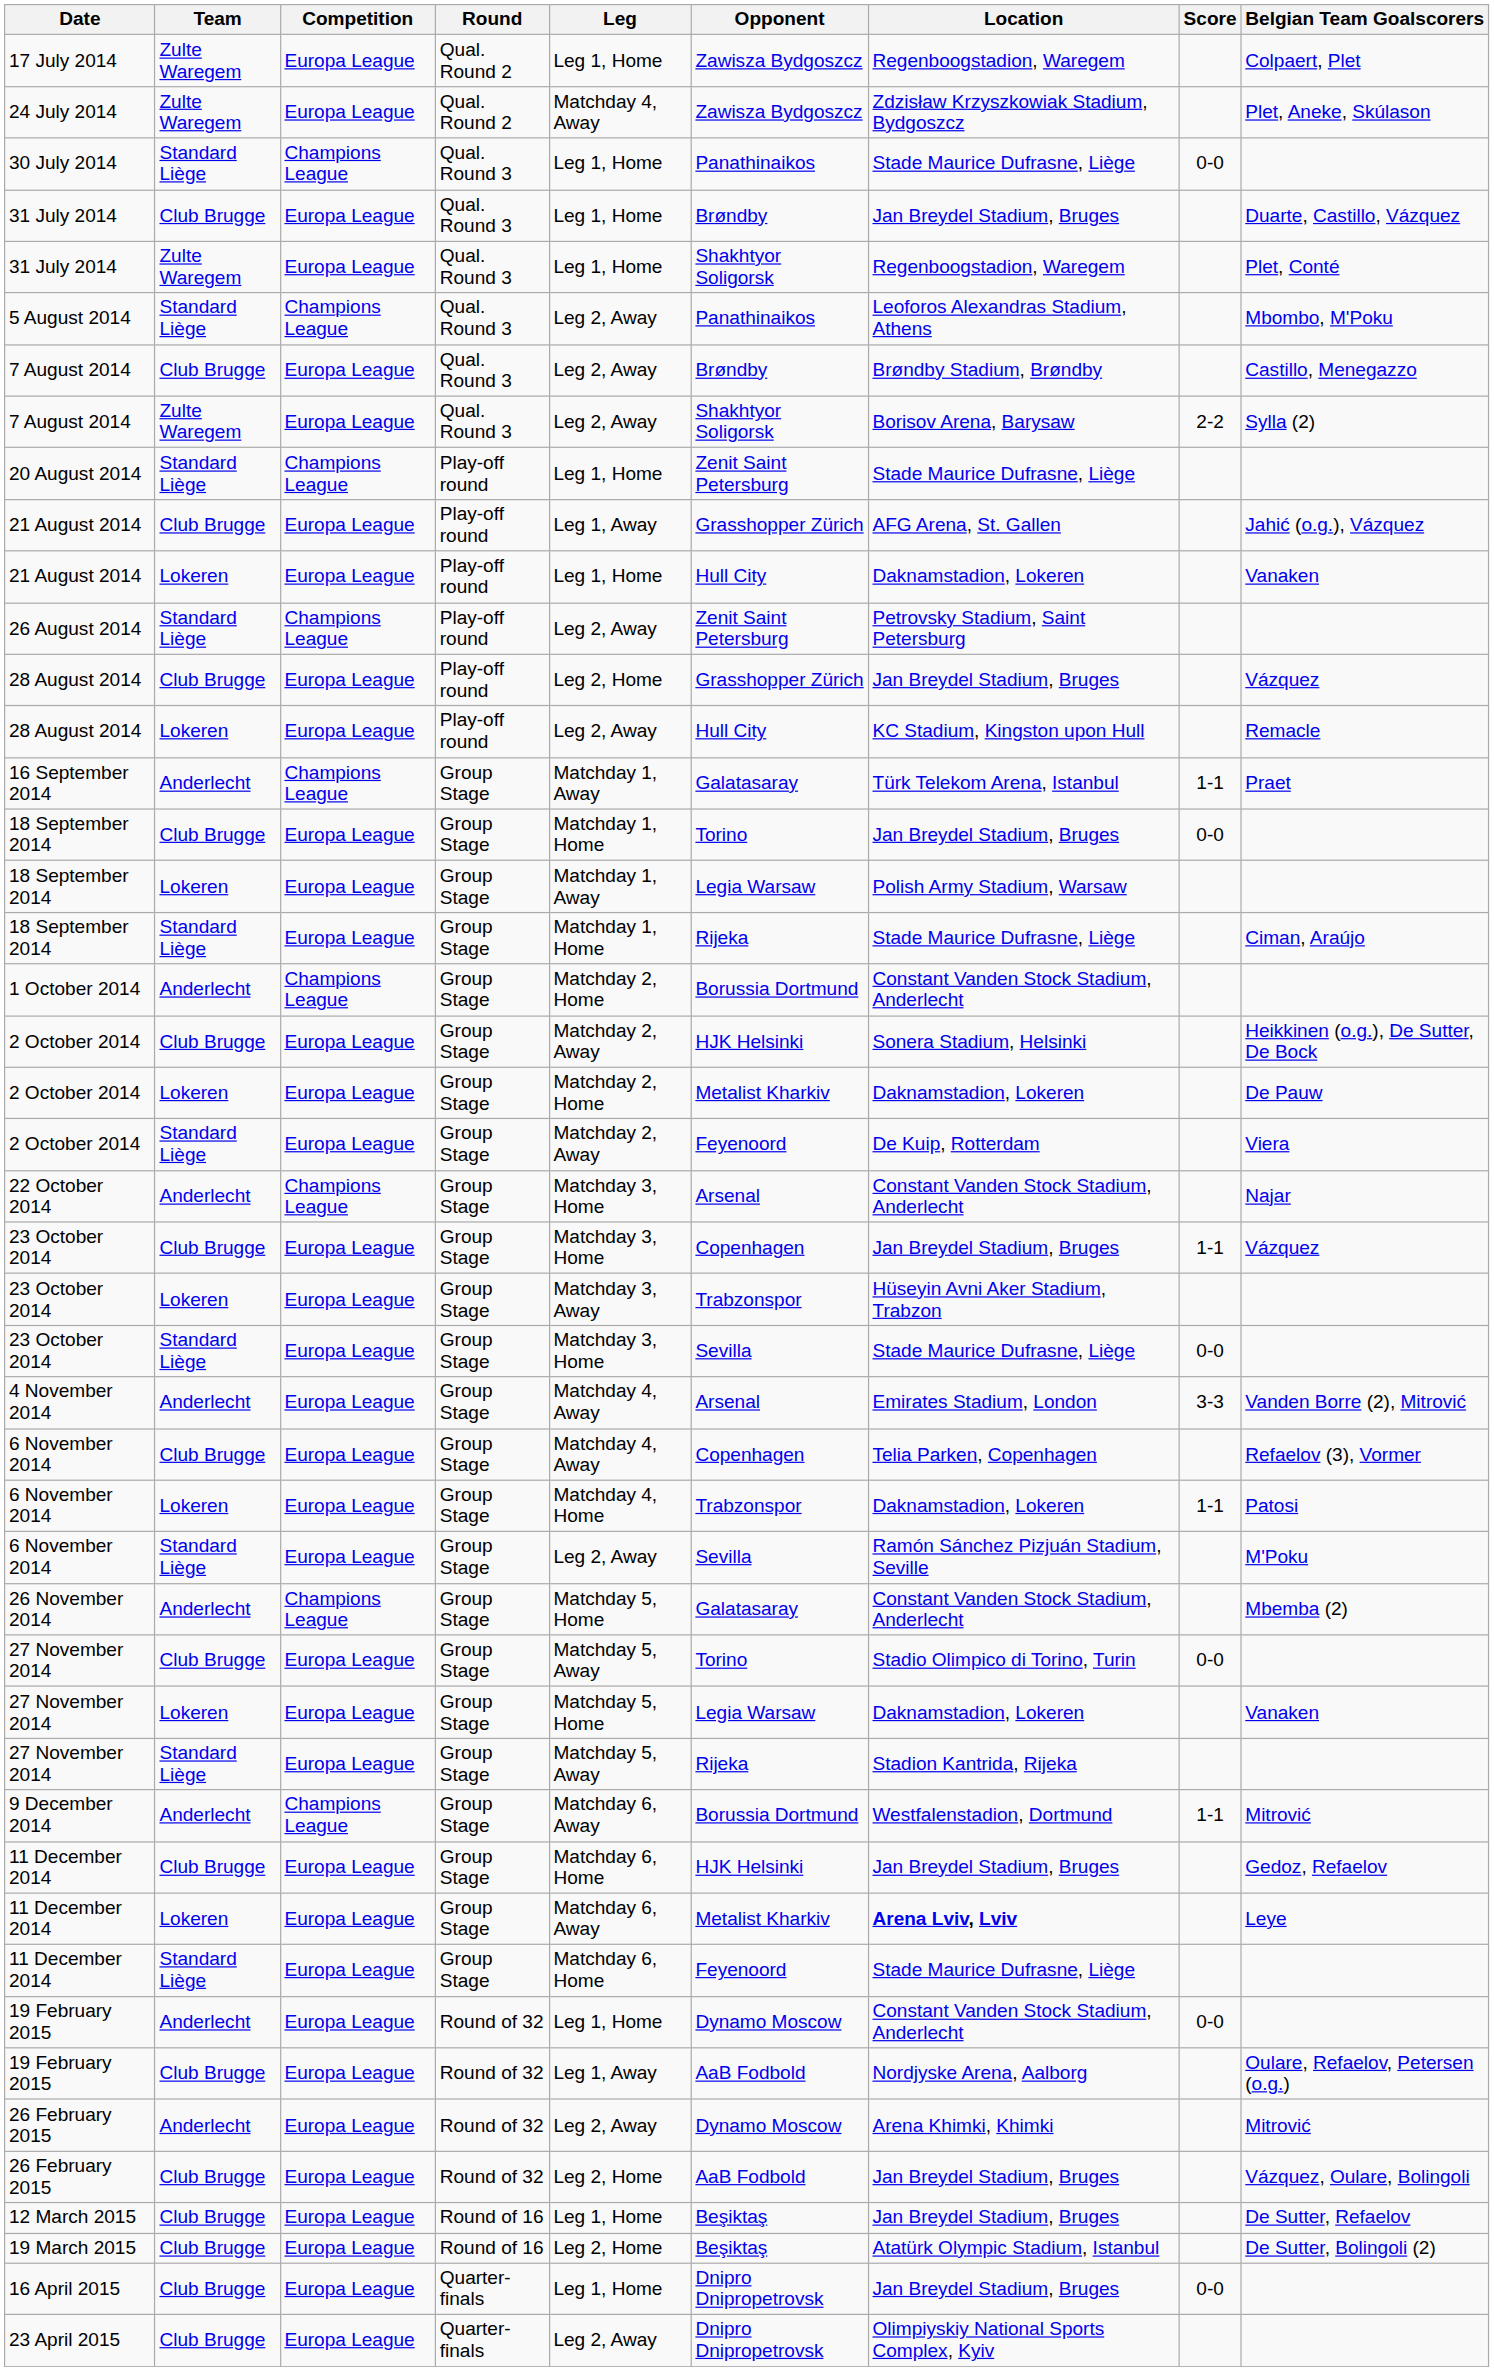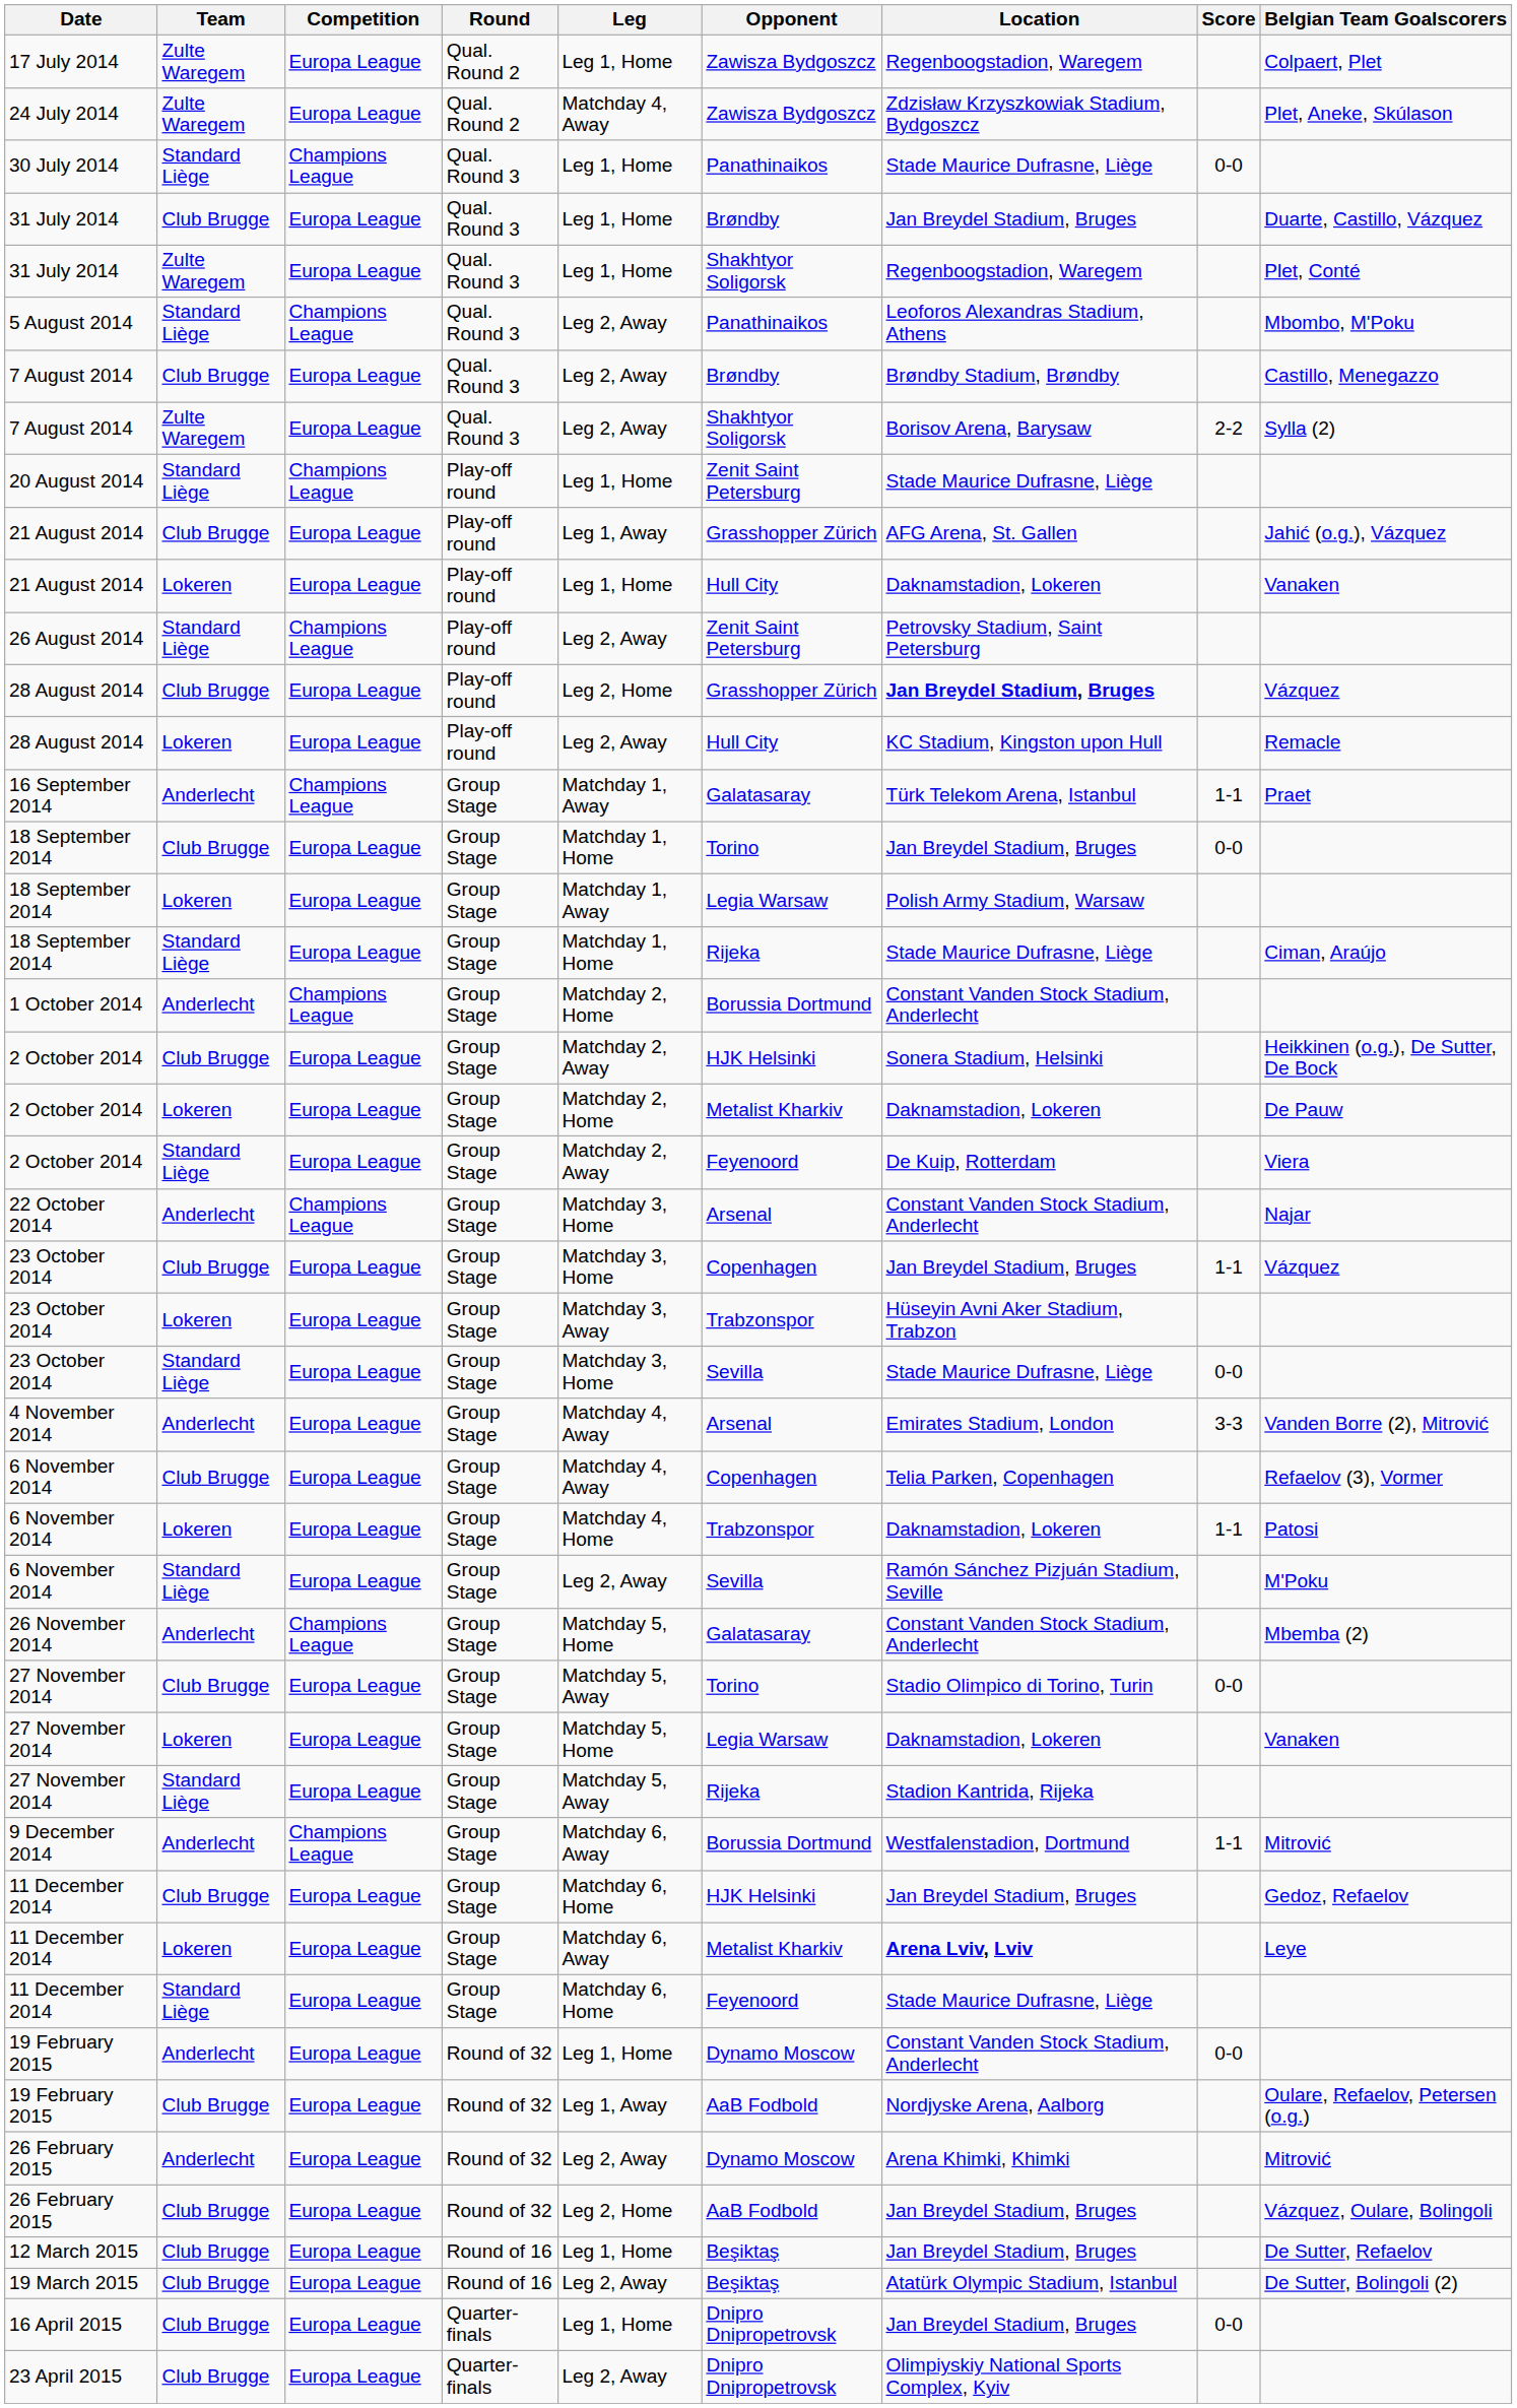28 August 2014 / Club Brugge | Location: normal -> bold
19 March 2015 | Leg: Leg 2, Home -> Leg 2, Away
